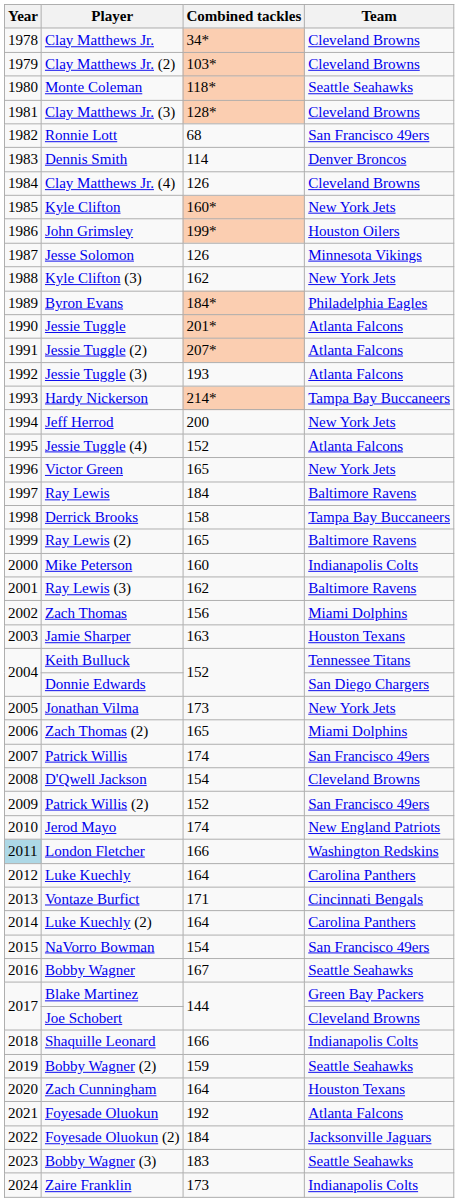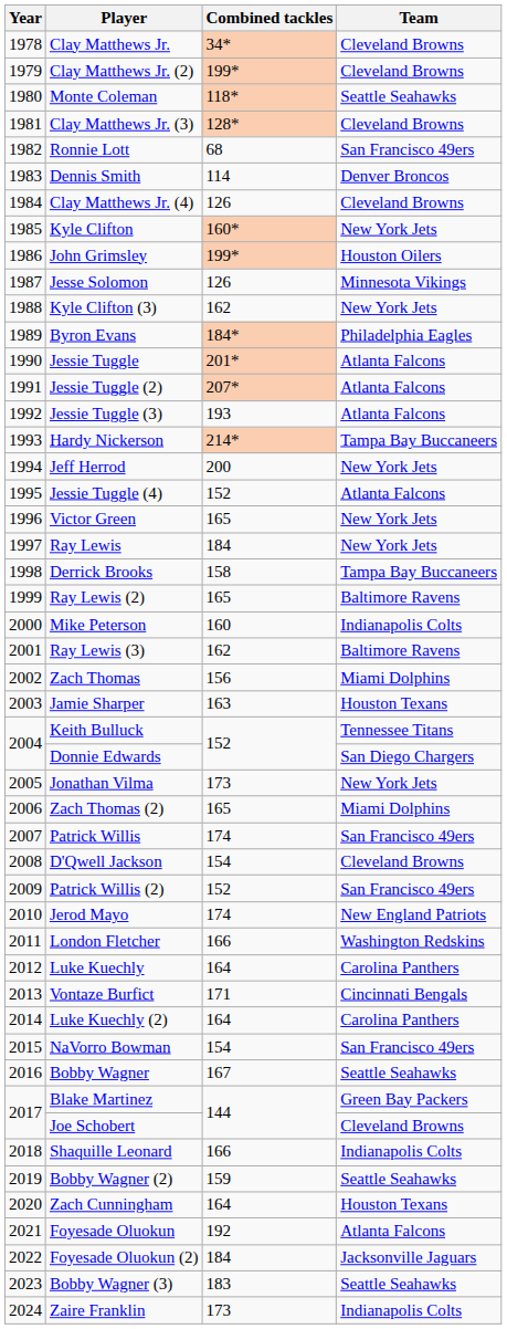Clay Matthews Jr. (2) | Combined tackles: 103* -> 199*
Ray Lewis | Team: Baltimore Ravens -> New York Jets
London Fletcher | Year: lightblue background -> no background
